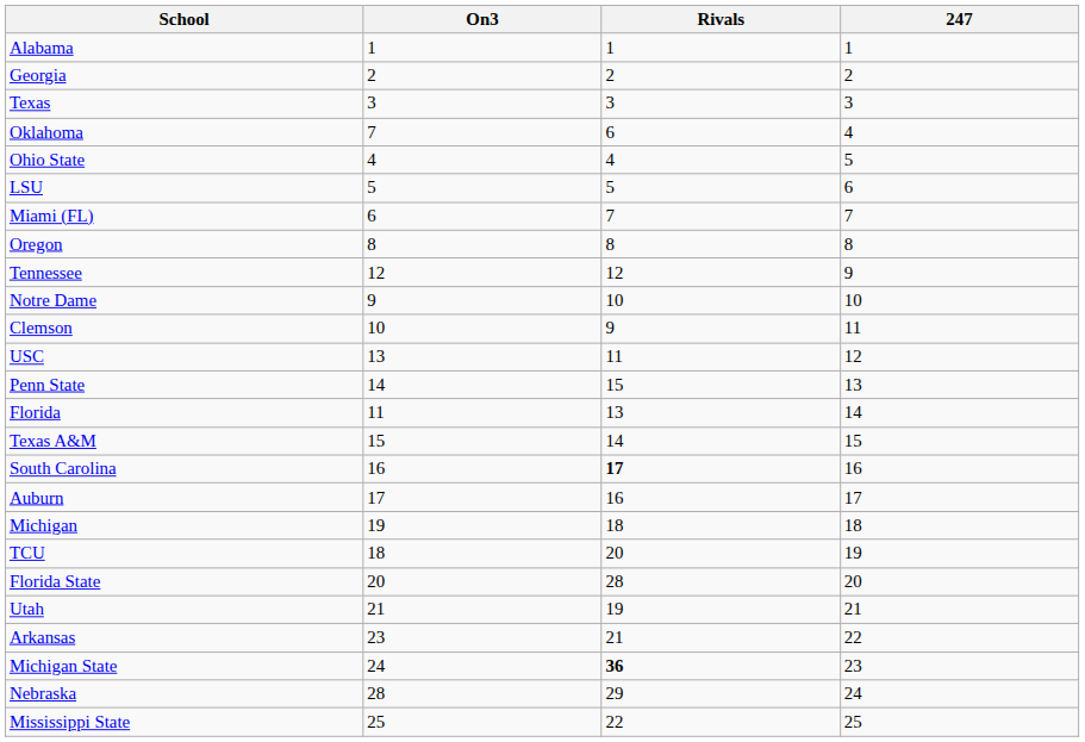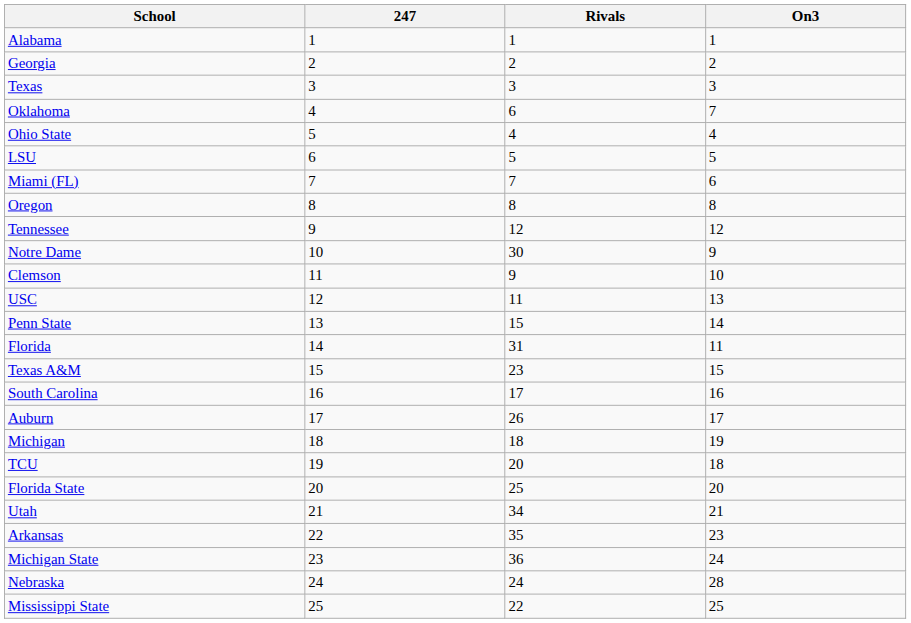columns swapped: 247 <-> On3
Notre Dame | Rivals: 10 -> 30
Florida | Rivals: 13 -> 31
Texas A&M | Rivals: 14 -> 23
South Carolina | Rivals: bold -> normal
Auburn | Rivals: 16 -> 26
Florida State | Rivals: 28 -> 25
Utah | Rivals: 19 -> 34
Arkansas | Rivals: 21 -> 35
Michigan State | Rivals: bold -> normal
Nebraska | Rivals: 29 -> 24
